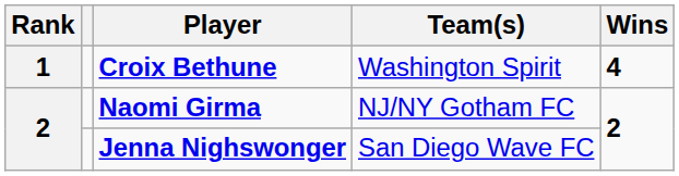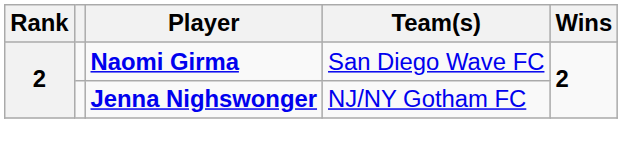- row: 1 | Croix Bethune | Washington Spirit | 4
Naomi Girma | Team(s): NJ/NY Gotham FC -> San Diego Wave FC
Jenna Nighswonger | Team(s): San Diego Wave FC -> NJ/NY Gotham FC
